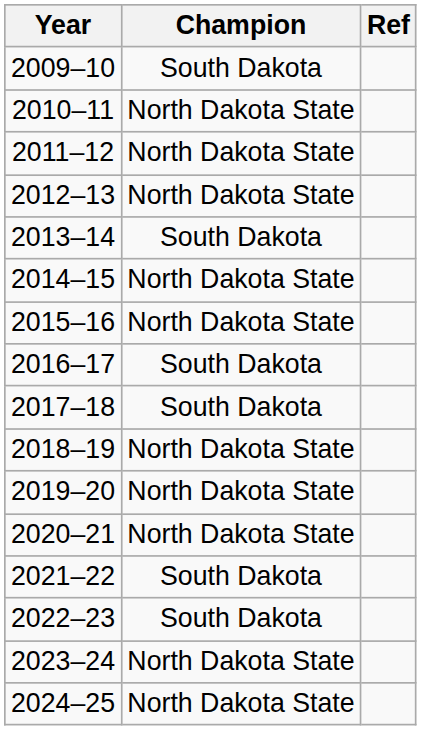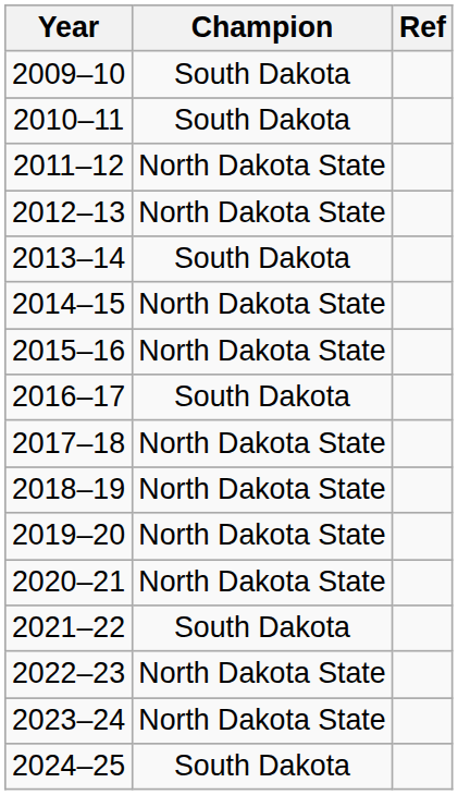2010–11 | Champion: North Dakota State -> South Dakota
2017–18 | Champion: South Dakota -> North Dakota State
2022–23 | Champion: South Dakota -> North Dakota State
2024–25 | Champion: North Dakota State -> South Dakota
